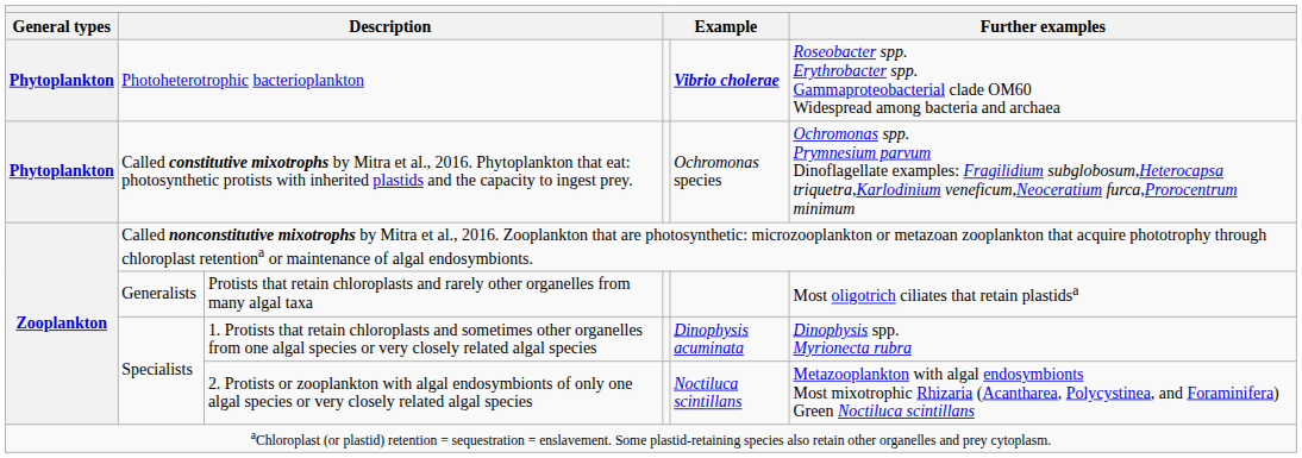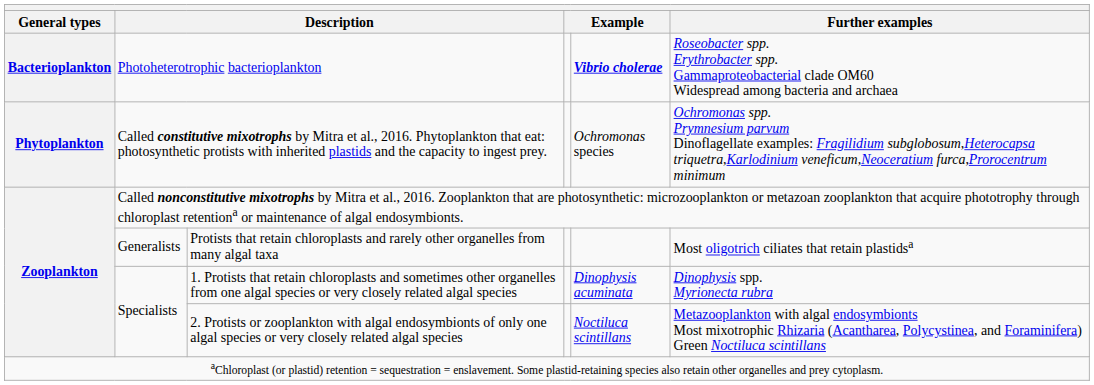Photoheterotrophic bacterioplankton | General types: Phytoplankton -> Bacterioplankton
